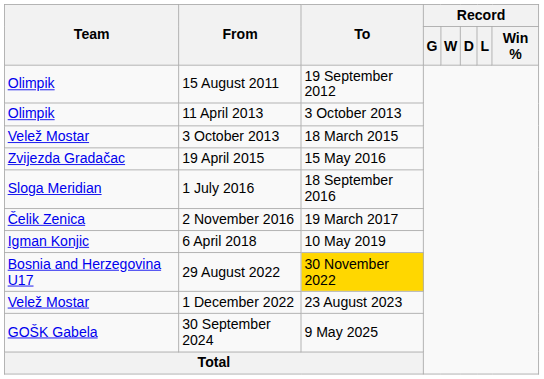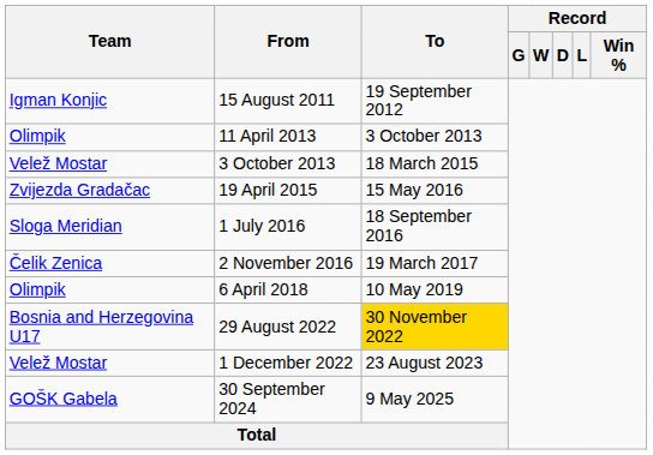15 August 2011 | Team: Olimpik -> Igman Konjic
6 April 2018 | Team: Igman Konjic -> Olimpik
